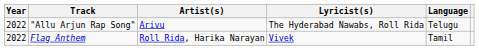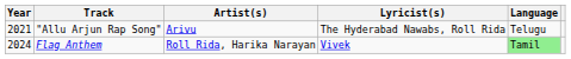"Allu Arjun Rap Song" | Year: 2022 -> 2021
Flag Anthem | Year: 2022 -> 2024
Flag Anthem | Language: no background -> lightgreen background
